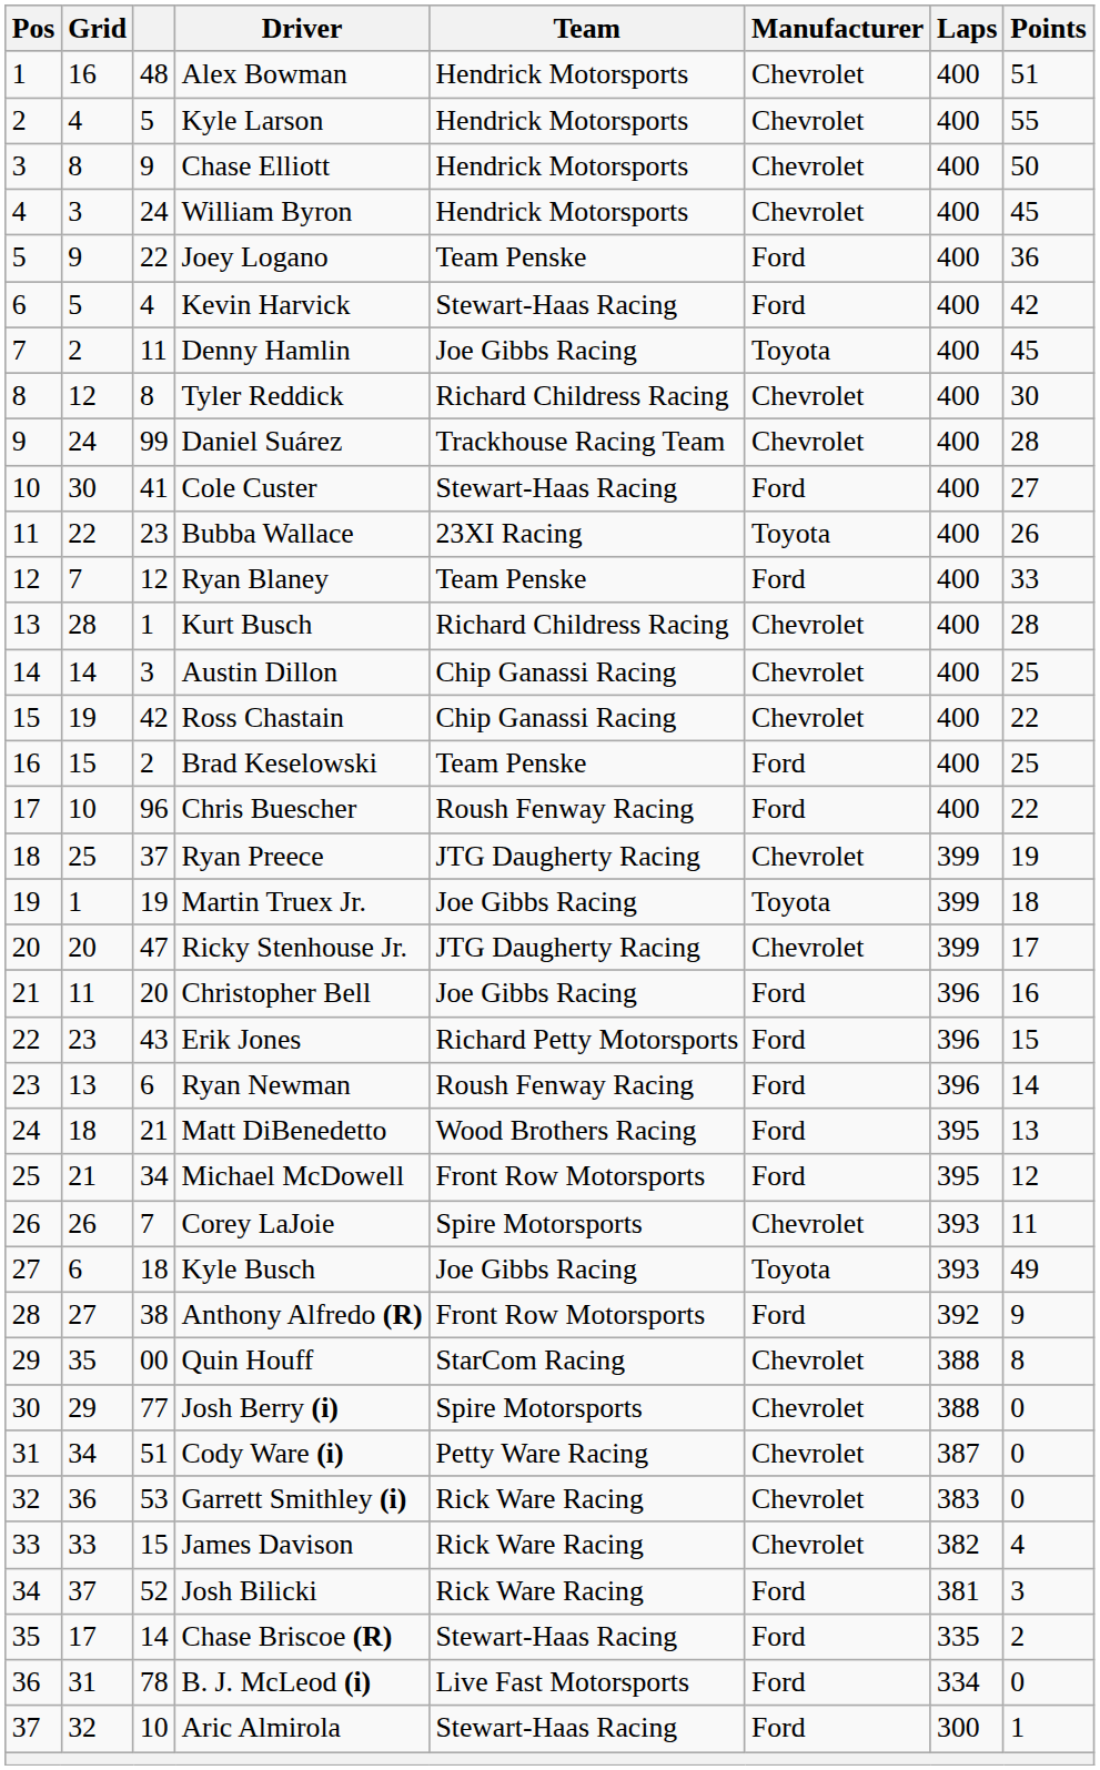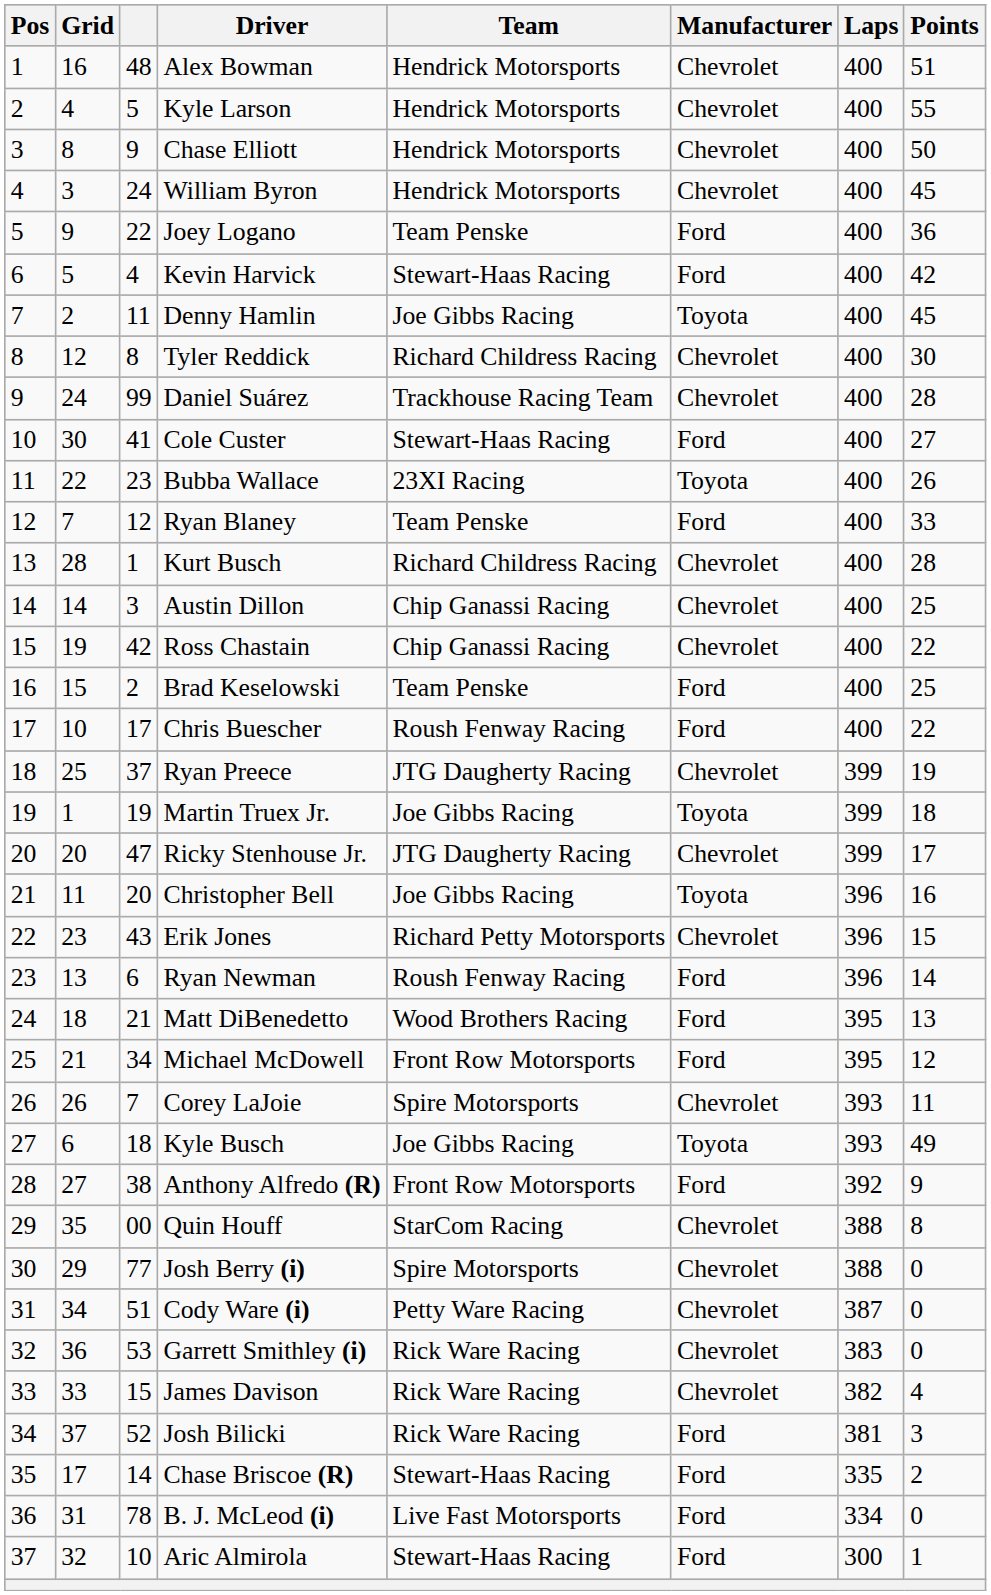Chris Buescher | column 3: 96 -> 17
Christopher Bell | Manufacturer: Ford -> Toyota
Erik Jones | Manufacturer: Ford -> Chevrolet
